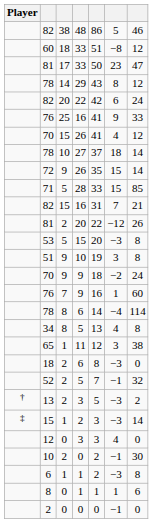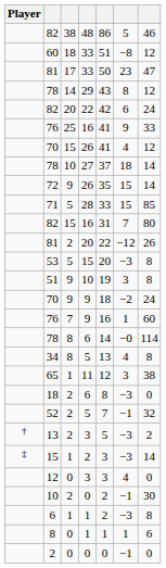82 / 16 | column 7: 21 -> 80
78 / 6 | column 6: −4 -> −0
